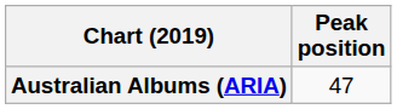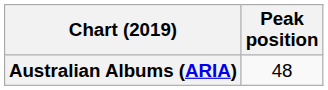Australian Albums (ARIA) | Peak position: 47 -> 48
